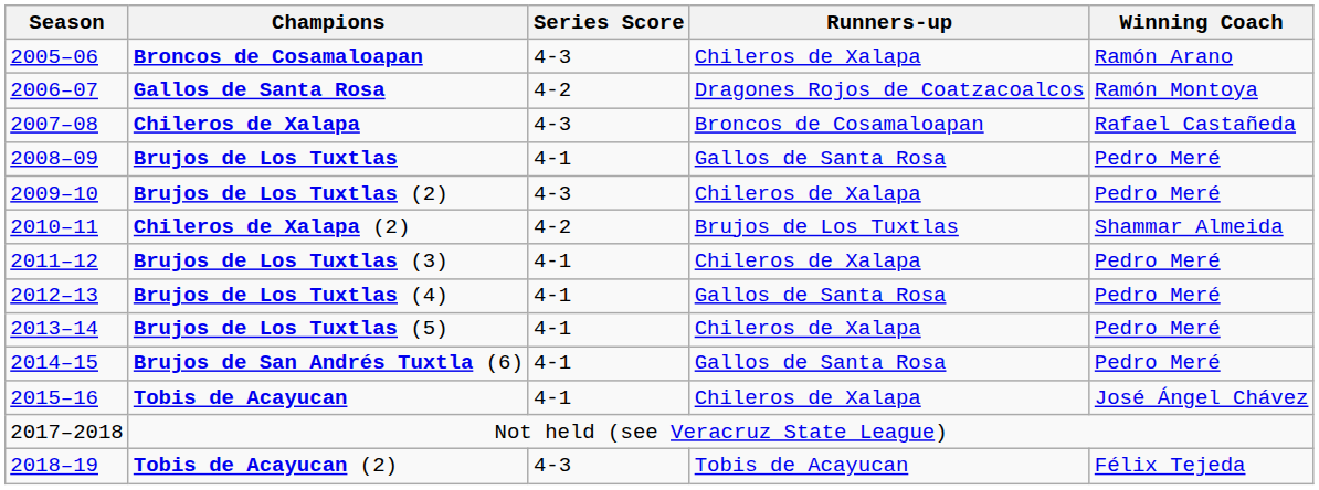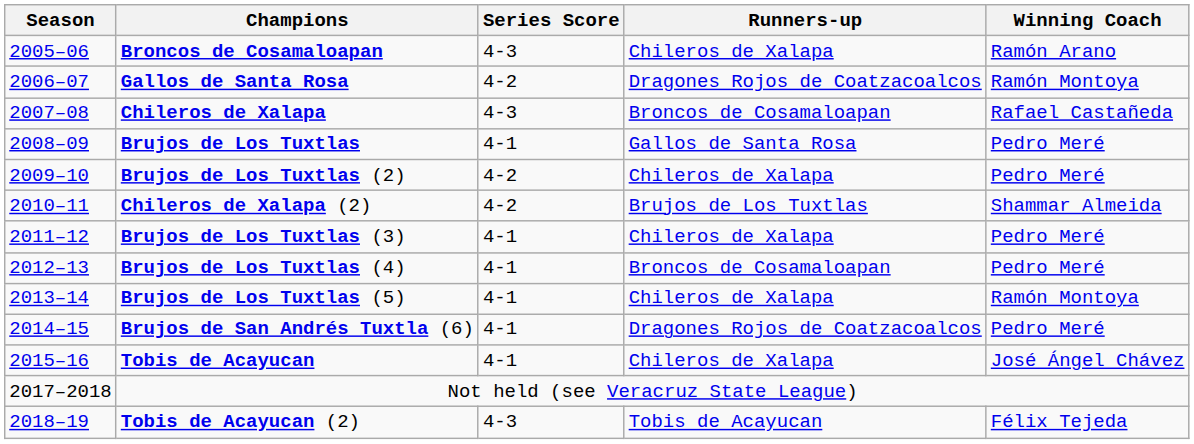Brujos de Los Tuxtlas (2) | Series Score: 4-3 -> 4-2
Brujos de Los Tuxtlas (4) | Runners-up: Gallos de Santa Rosa -> Broncos de Cosamaloapan
Brujos de Los Tuxtlas (5) | Winning Coach: Pedro Meré -> Ramón Montoya
Brujos de San Andrés Tuxtla (6) | Runners-up: Gallos de Santa Rosa -> Dragones Rojos de Coatzacoalcos
